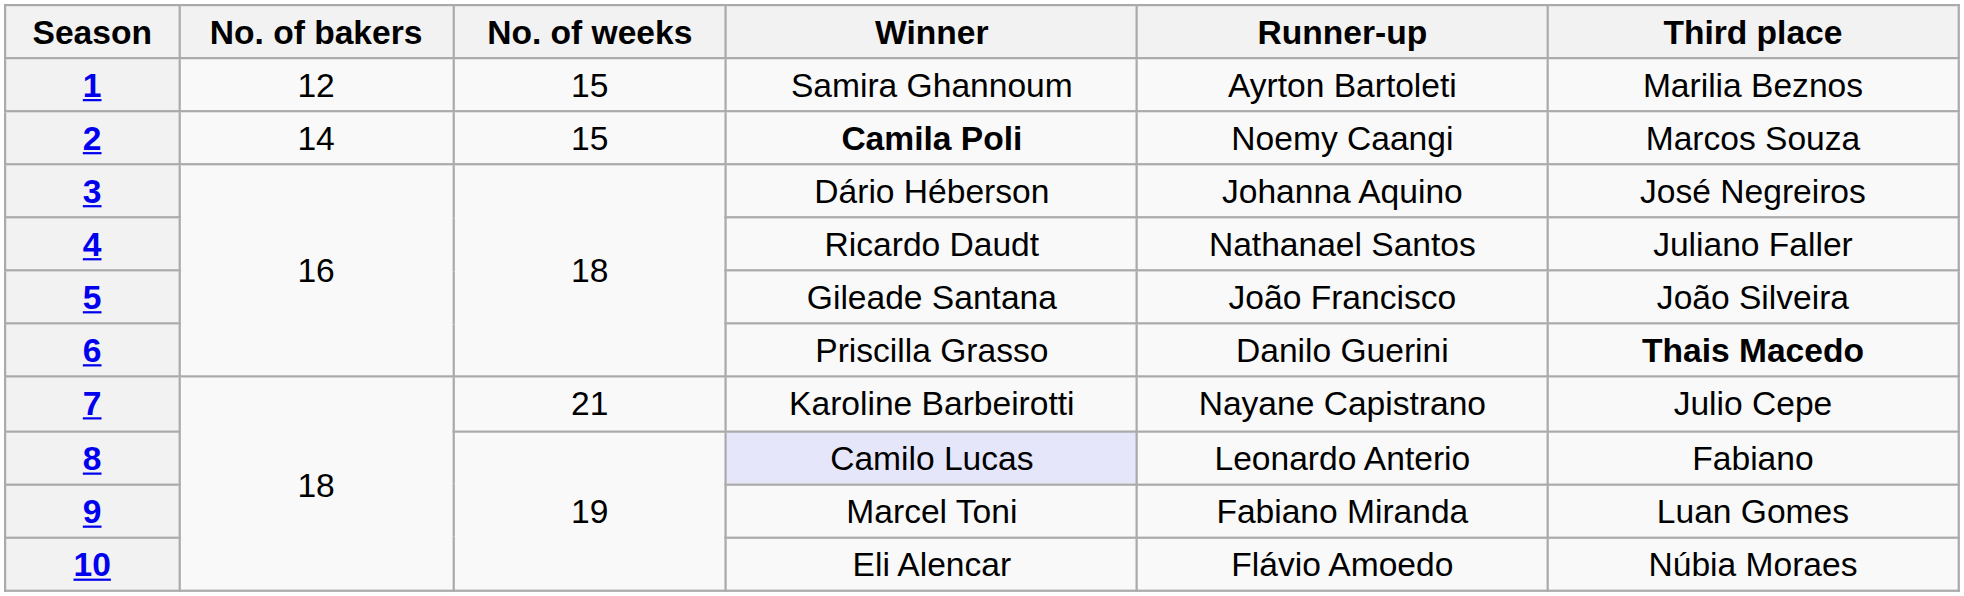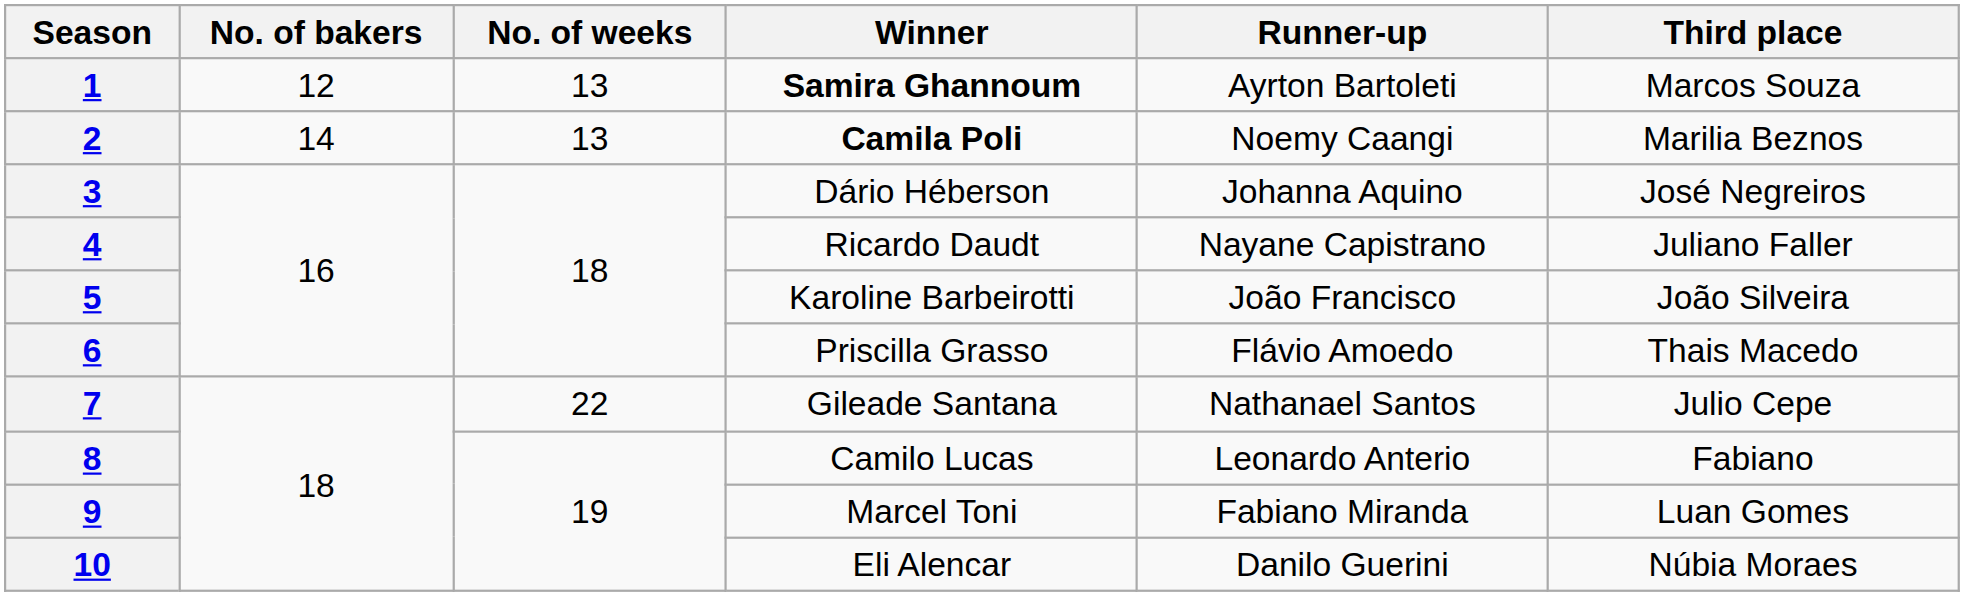1 | No. of weeks: 15 -> 13
1 | Winner: normal -> bold
1 | Third place: Marilia Beznos -> Marcos Souza
2 | No. of weeks: 15 -> 13
2 | Third place: Marcos Souza -> Marilia Beznos
4 | Runner-up: Nathanael Santos -> Nayane Capistrano
5 | Winner: Gileade Santana -> Karoline Barbeirotti
6 | Runner-up: Danilo Guerini -> Flávio Amoedo
6 | Third place: bold -> normal
7 | No. of weeks: 21 -> 22
7 | Winner: Karoline Barbeirotti -> Gileade Santana
7 | Runner-up: Nayane Capistrano -> Nathanael Santos
8 | Winner: lavender background -> no background
10 | Runner-up: Flávio Amoedo -> Danilo Guerini
